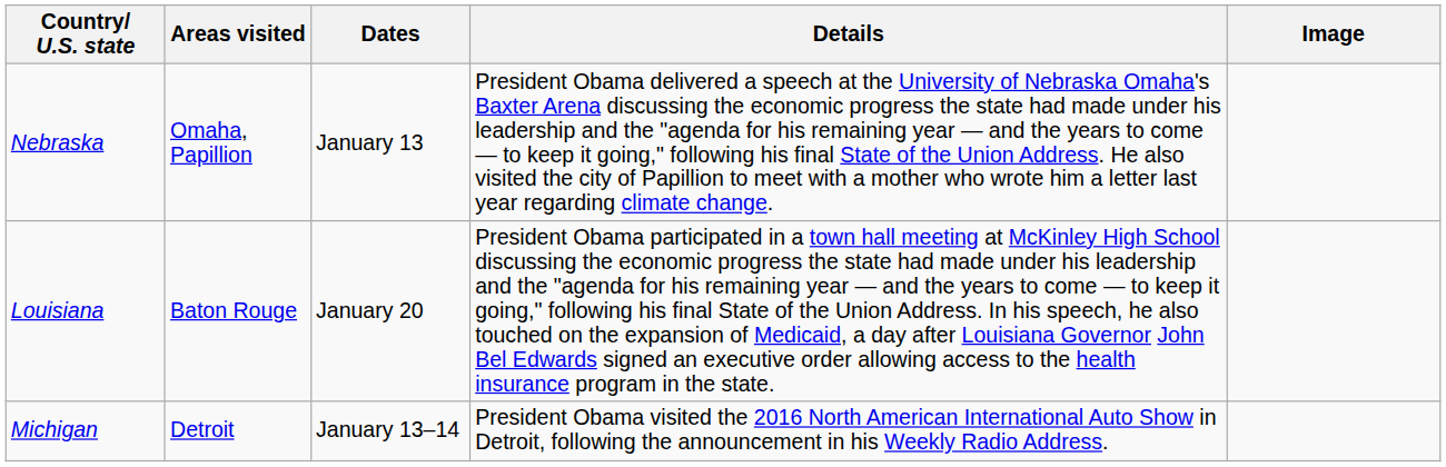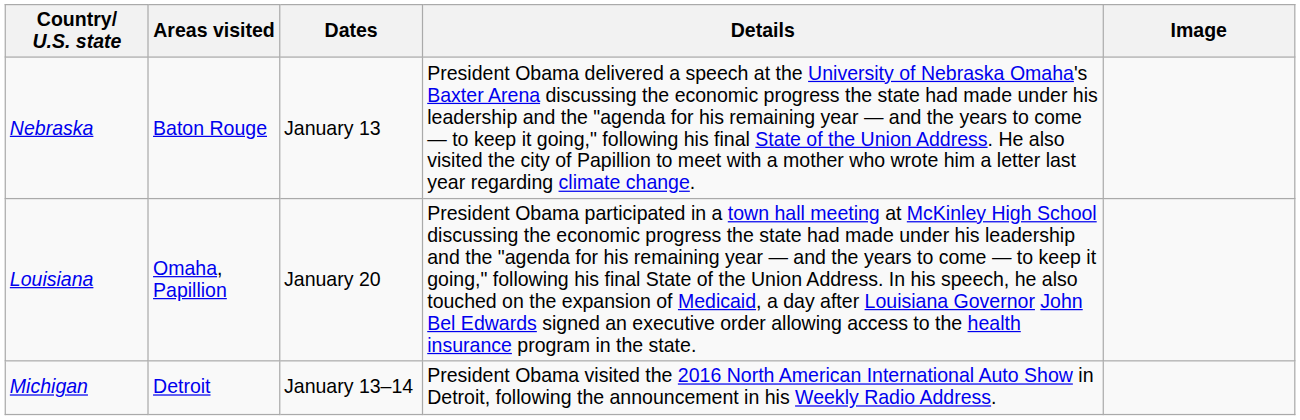Nebraska | Areas visited: Omaha, Papillion -> Baton Rouge
Louisiana | Areas visited: Baton Rouge -> Omaha, Papillion
